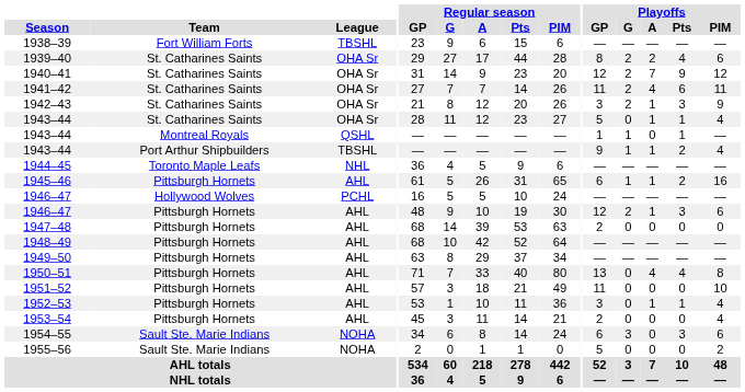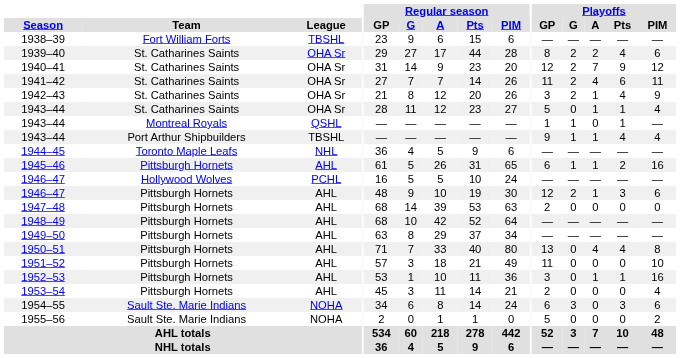1942–43 | Playoffs / Pts: 3 -> 4
1943–44 / Port Arthur Shipbuilders | Playoffs / Pts: 2 -> 4
1952–53 | Playoffs / PIM: 4 -> 16
